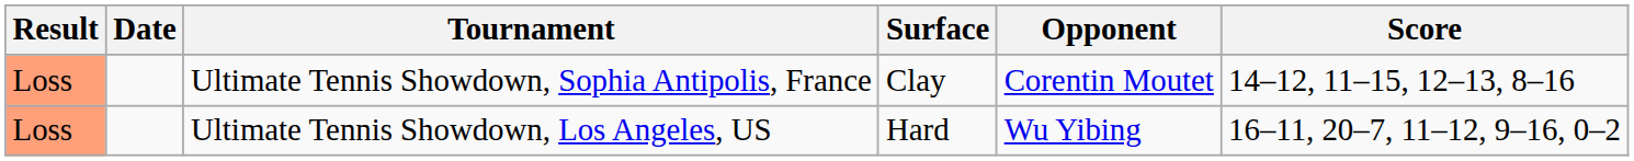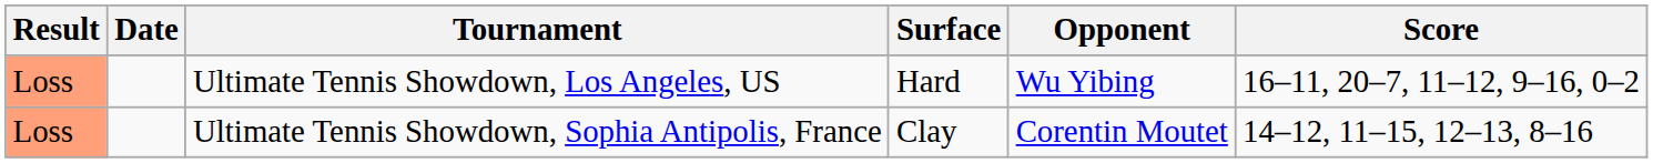rows swapped: Ultimate Tennis Showdown, Sophia Antipolis, France <-> Ultimate Tennis Showdown, Los Angeles, US
